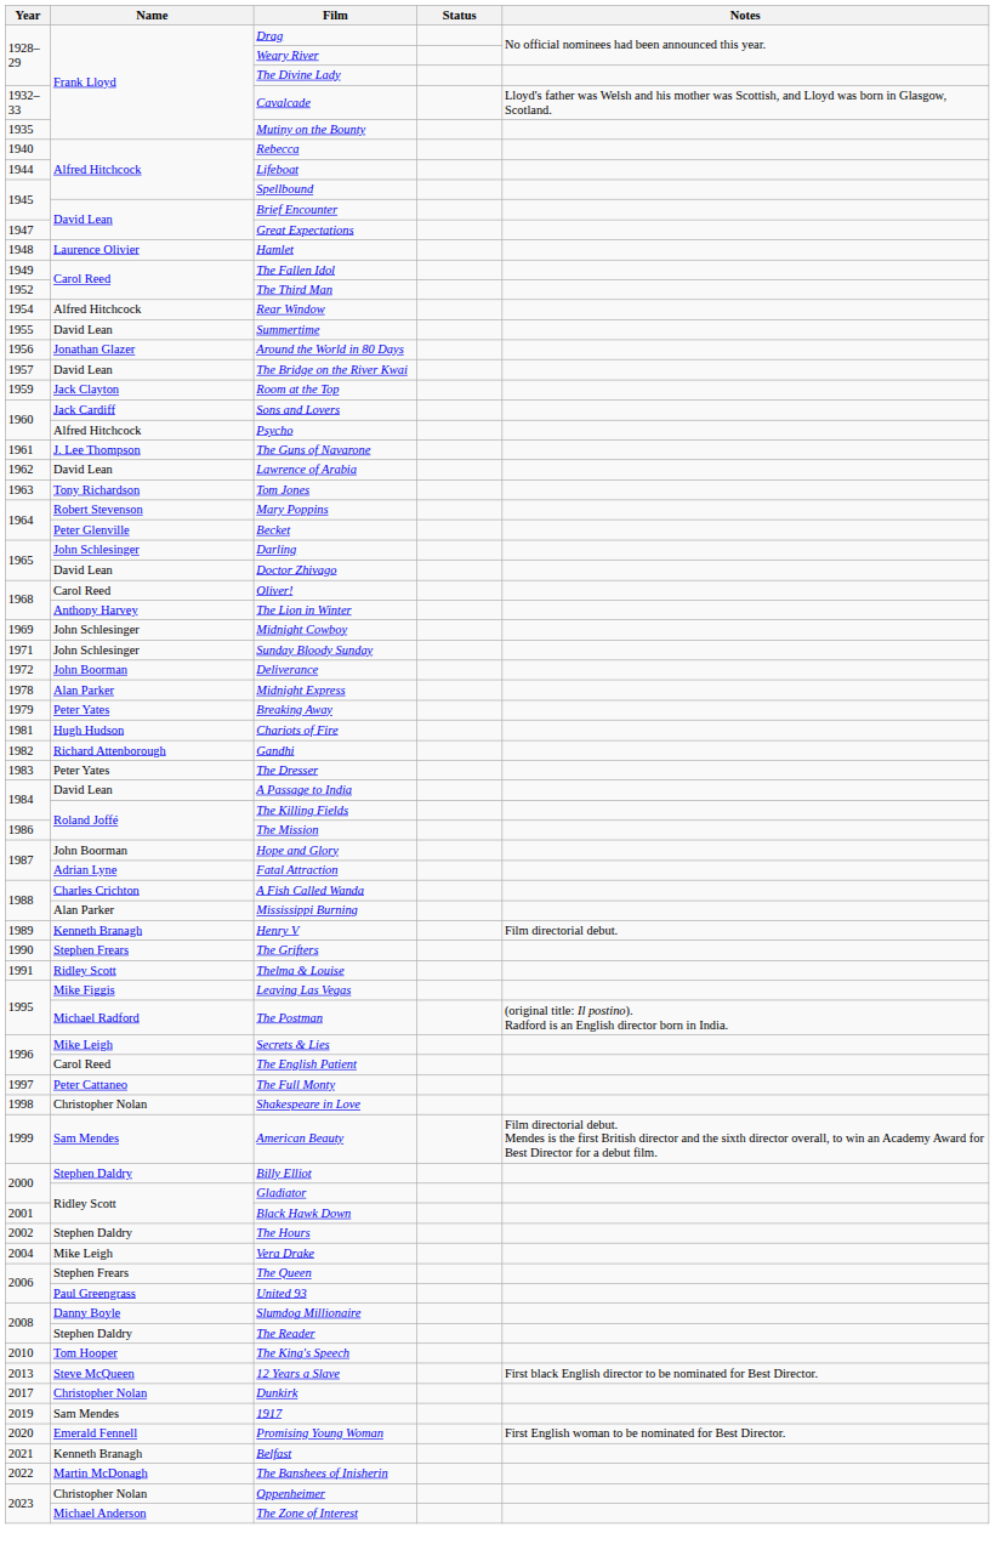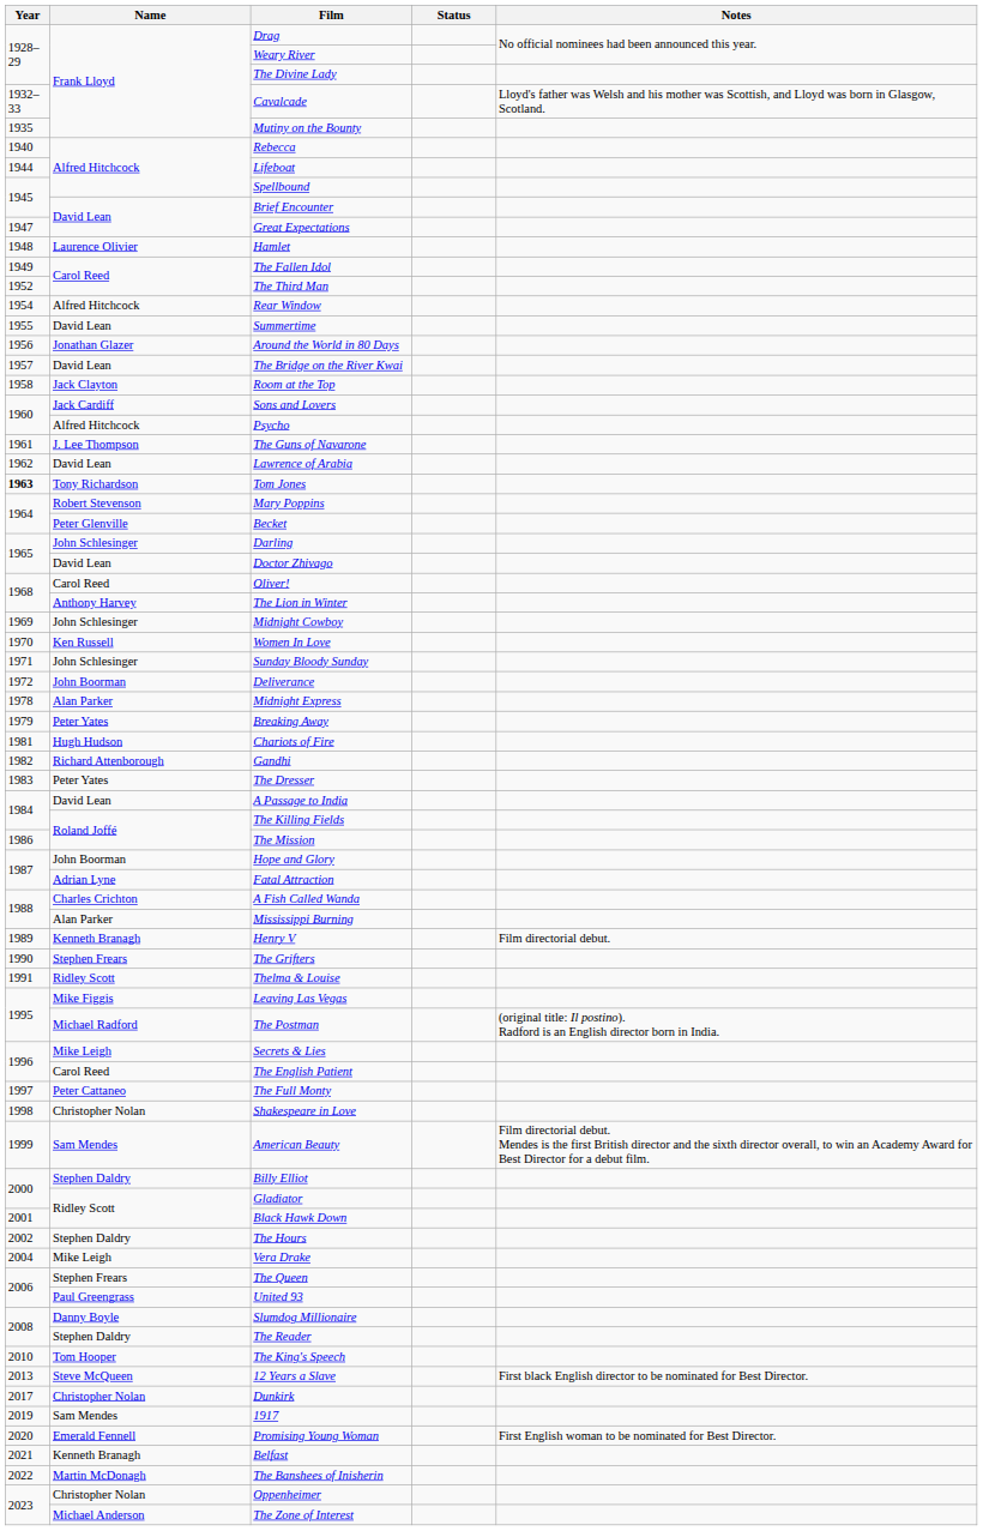Room at the Top | Year: 1959 -> 1958
Tom Jones | Year: normal -> bold
+ row: 1970 | Ken Russell | Women In Love
